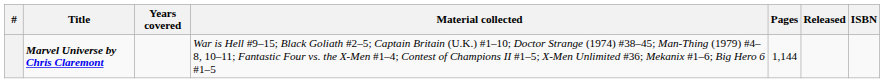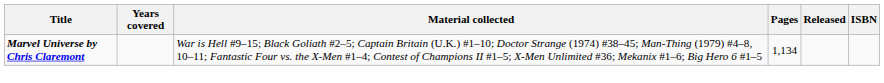- column: #
Marvel Universe by Chris Claremont | Pages: 1,144 -> 1,134
